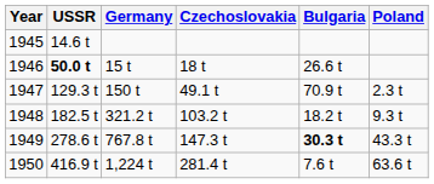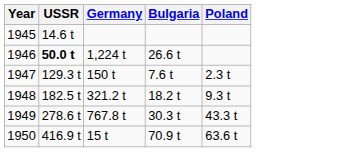- column: Czechoslovakia | 18 t | 49.1 t | 103.2 t | 147.3 t | 281.4 t
1946 | Germany: 15 t -> 1,224 t
1947 | Bulgaria: 70.9 t -> 7.6 t
1949 | Bulgaria: bold -> normal
1950 | Germany: 1,224 t -> 15 t
1950 | Bulgaria: 7.6 t -> 70.9 t
